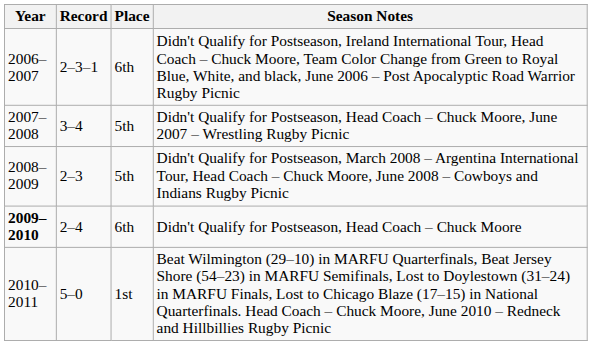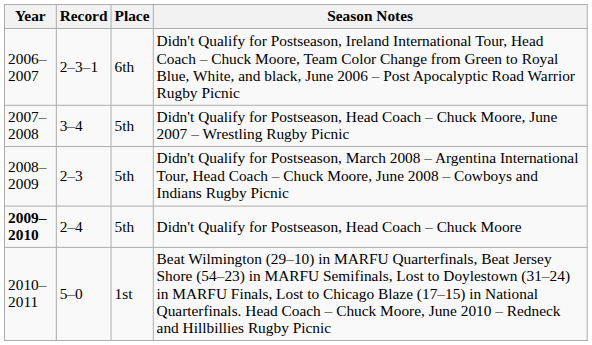Didn't Qualify for Postseason, Head Coach – Chuck Moore | Place: 6th -> 5th
